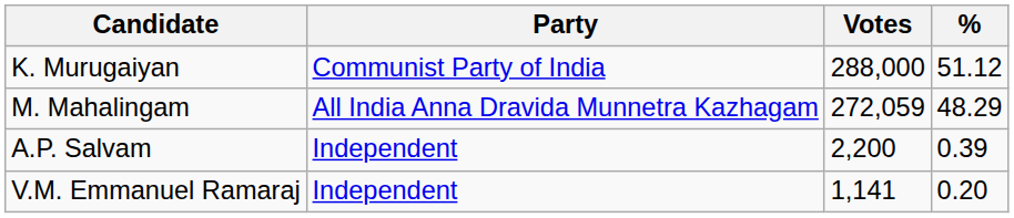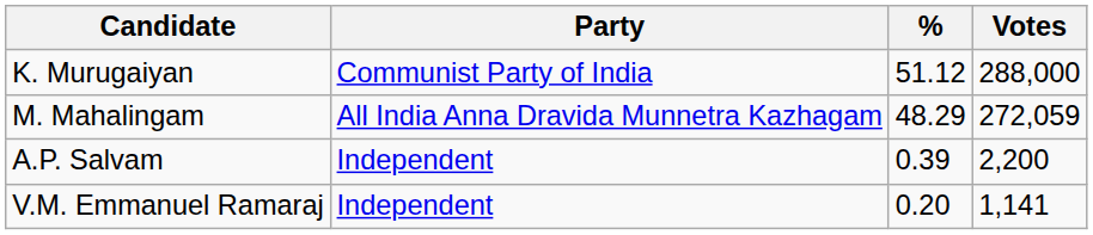columns swapped: Votes <-> %
